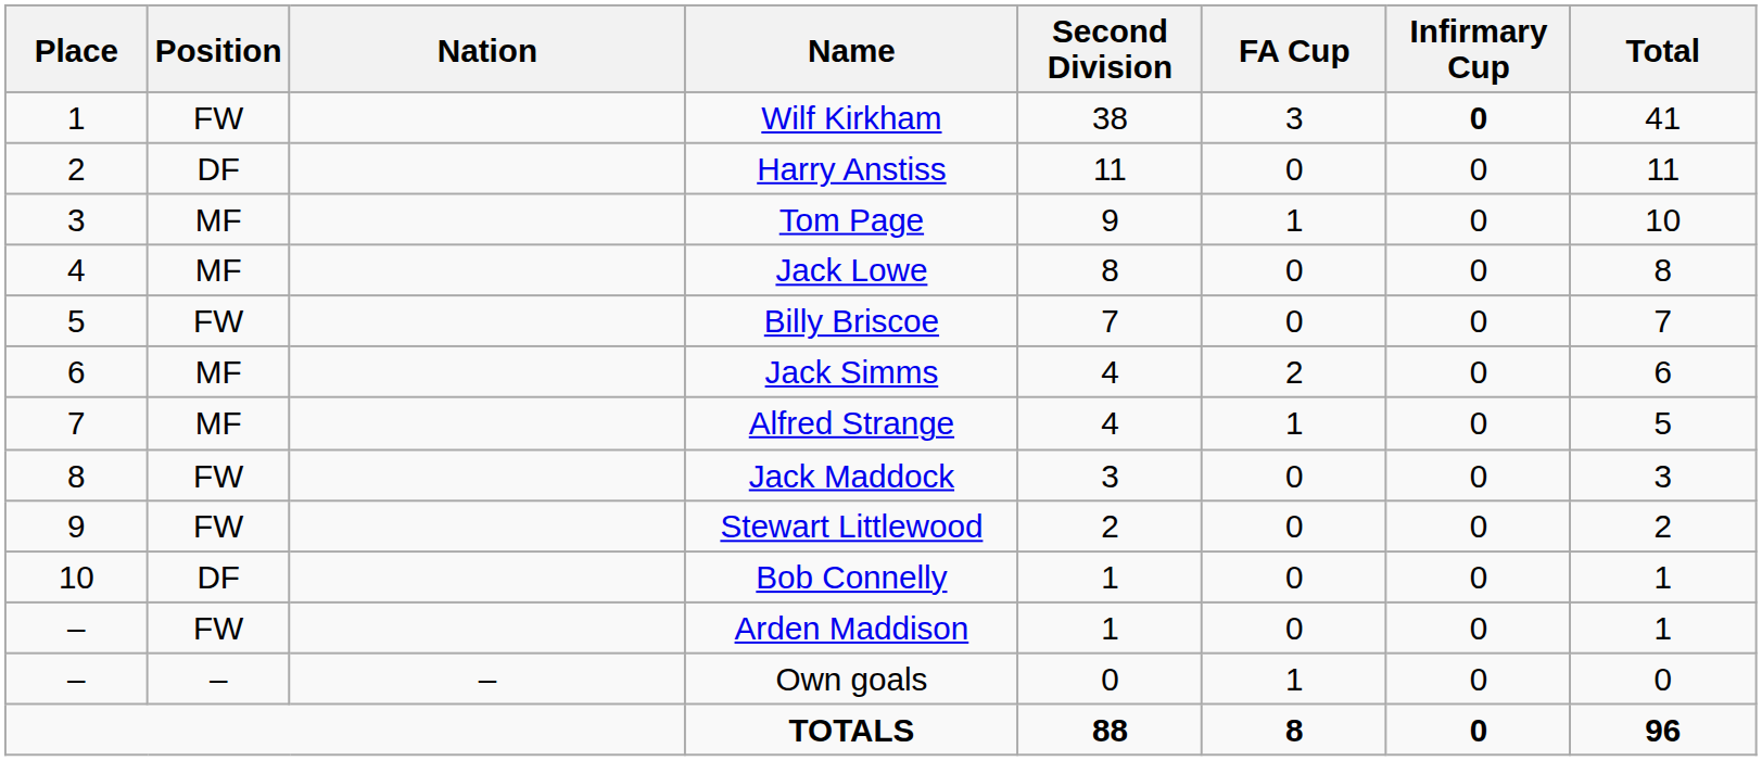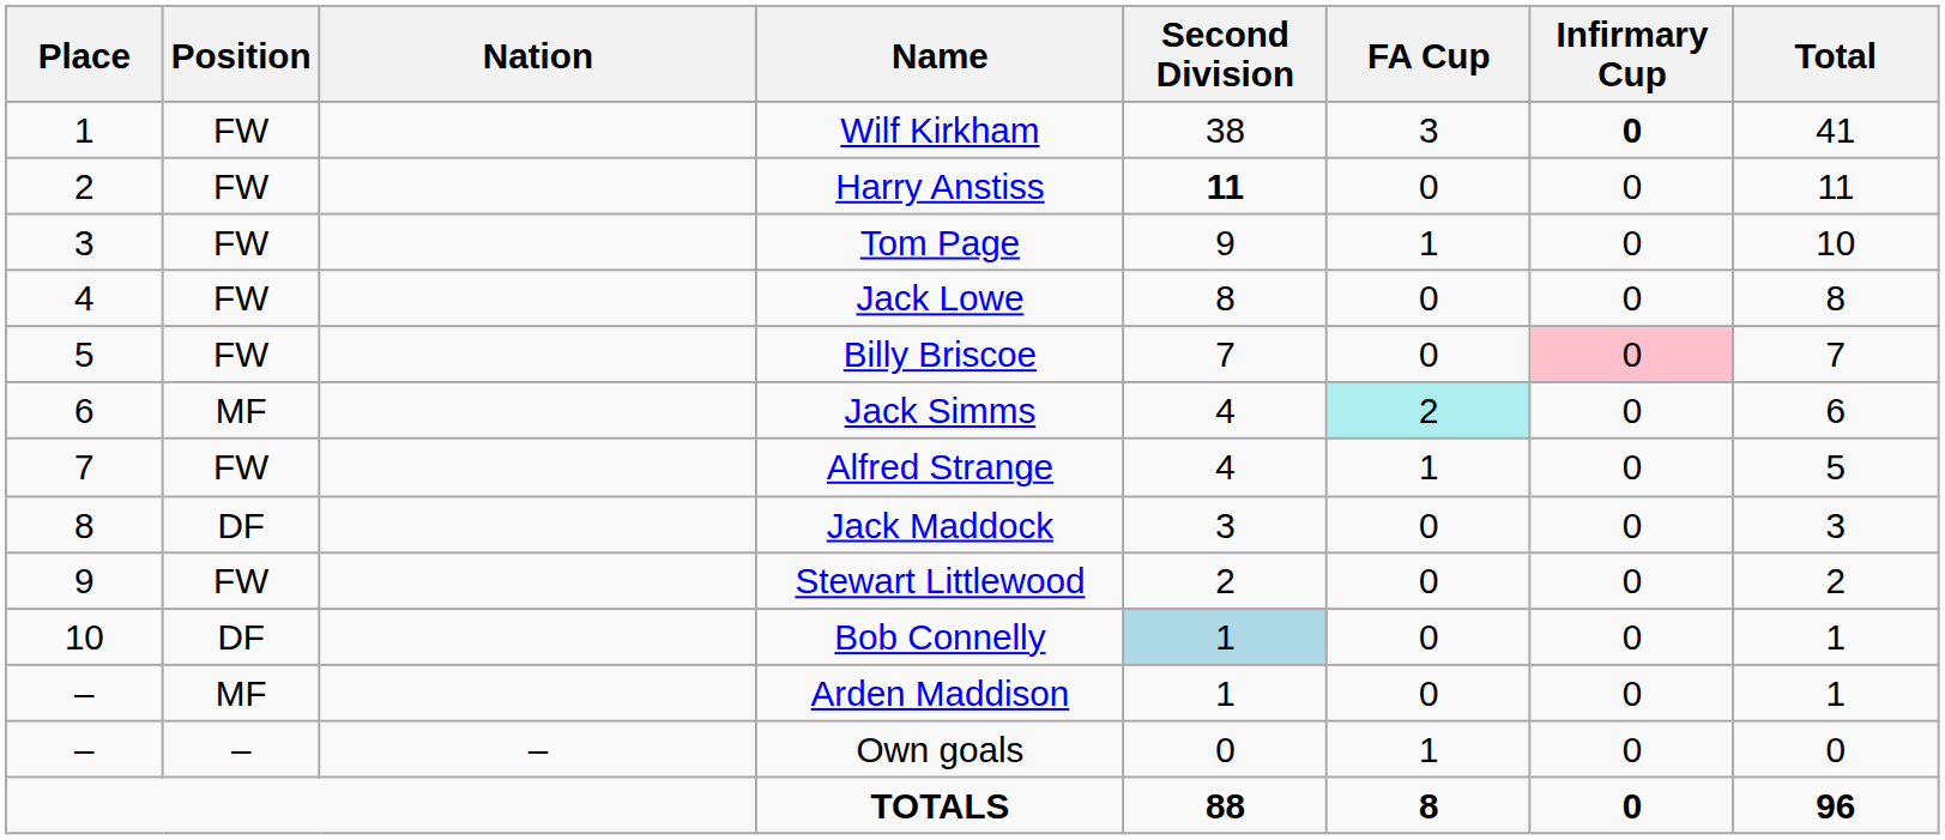Harry Anstiss | Position: DF -> FW
Harry Anstiss | Second Division: normal -> bold
Tom Page | Position: MF -> FW
Jack Lowe | Position: MF -> FW
Billy Briscoe | Infirmary Cup: no background -> pink background
Jack Simms | FA Cup: no background -> paleturquoise background
Alfred Strange | Position: MF -> FW
Jack Maddock | Position: FW -> DF
Bob Connelly | Second Division: no background -> lightblue background
Arden Maddison | Position: FW -> MF
